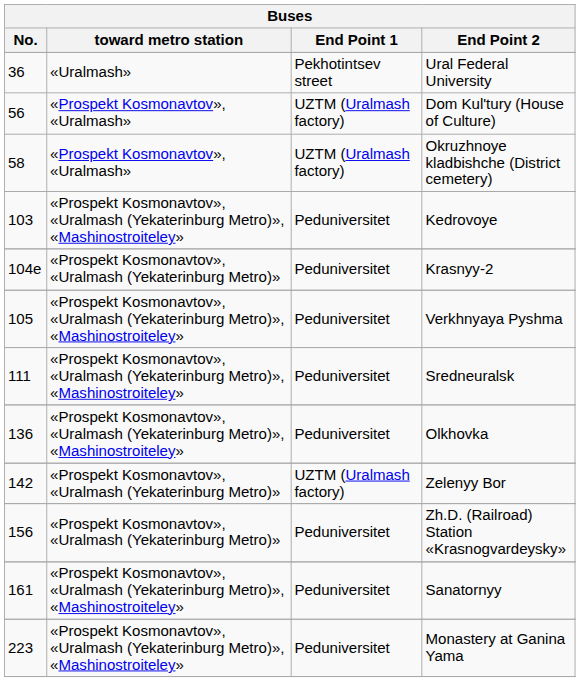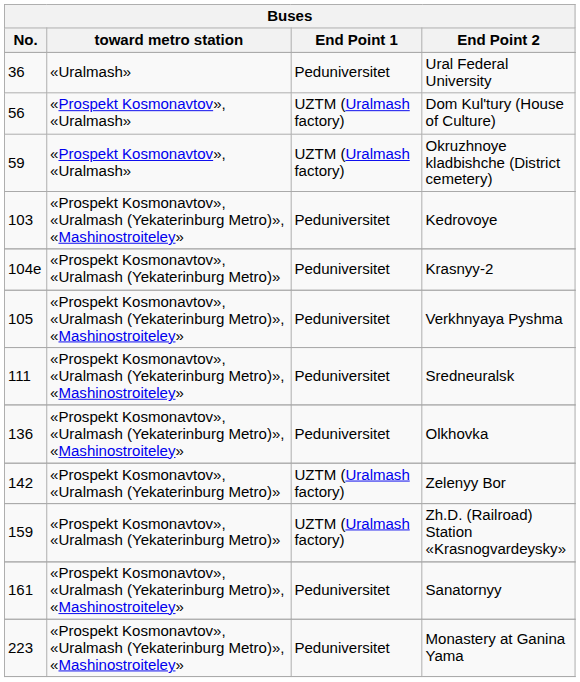Ural Federal University | End Point 1: Pekhotintsev street -> Peduniversitet
Okruzhnoye kladbishche (District cemetery) | No.: 58 -> 59
Zh.D. (Railroad) Station «Krasnogvardeysky» | No.: 156 -> 159
Zh.D. (Railroad) Station «Krasnogvardeysky» | End Point 1: Peduniversitet -> UZTM (Uralmash factory)
